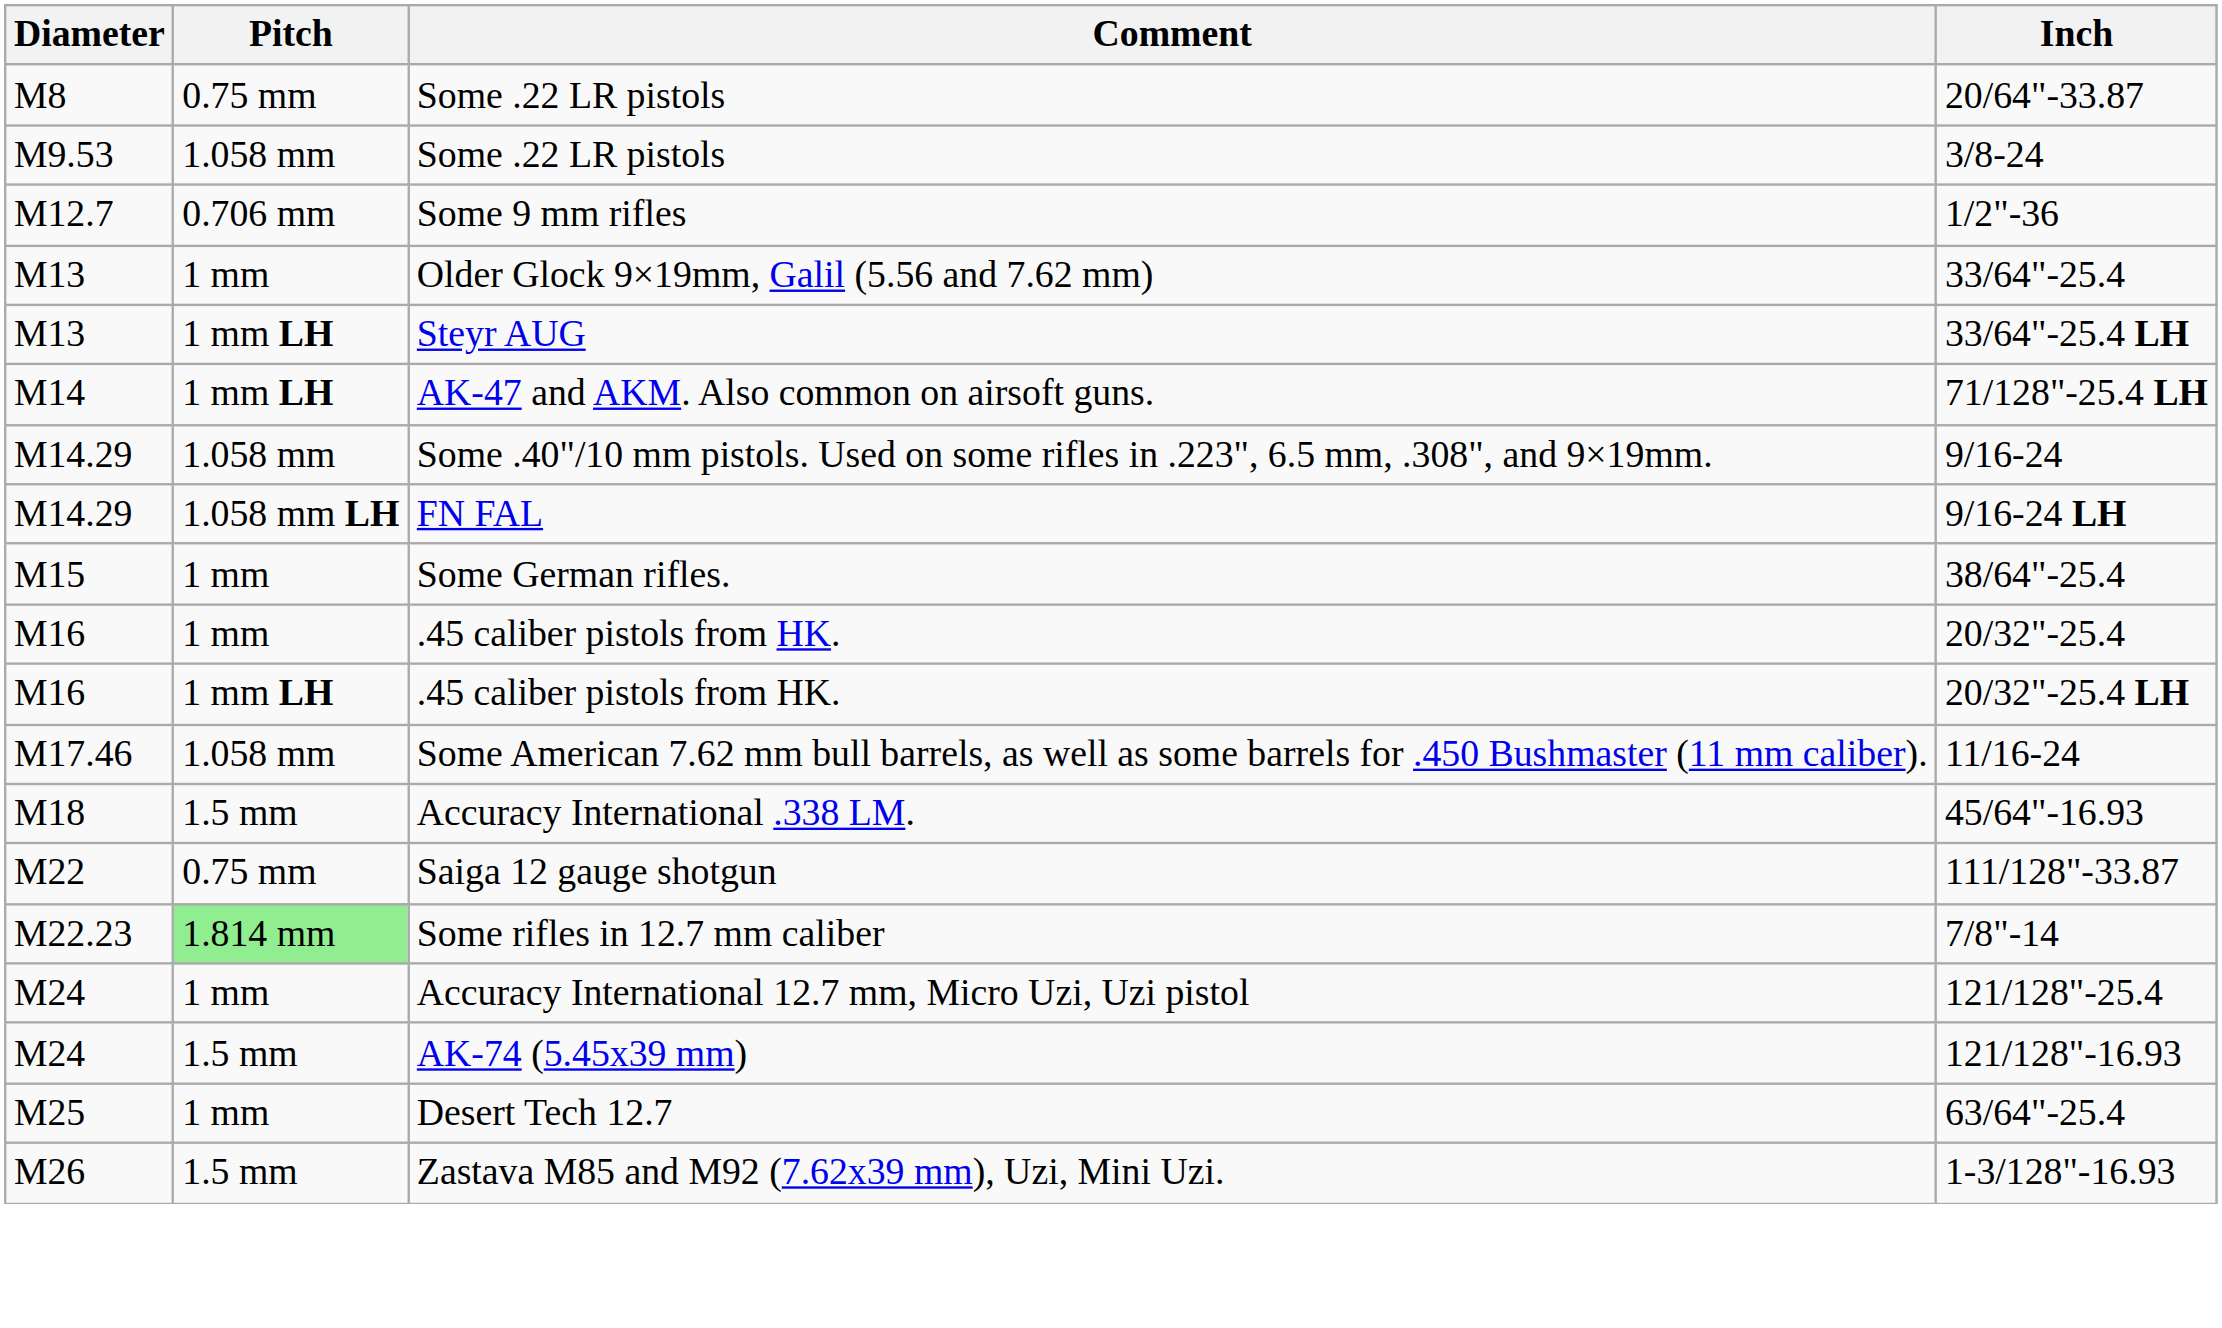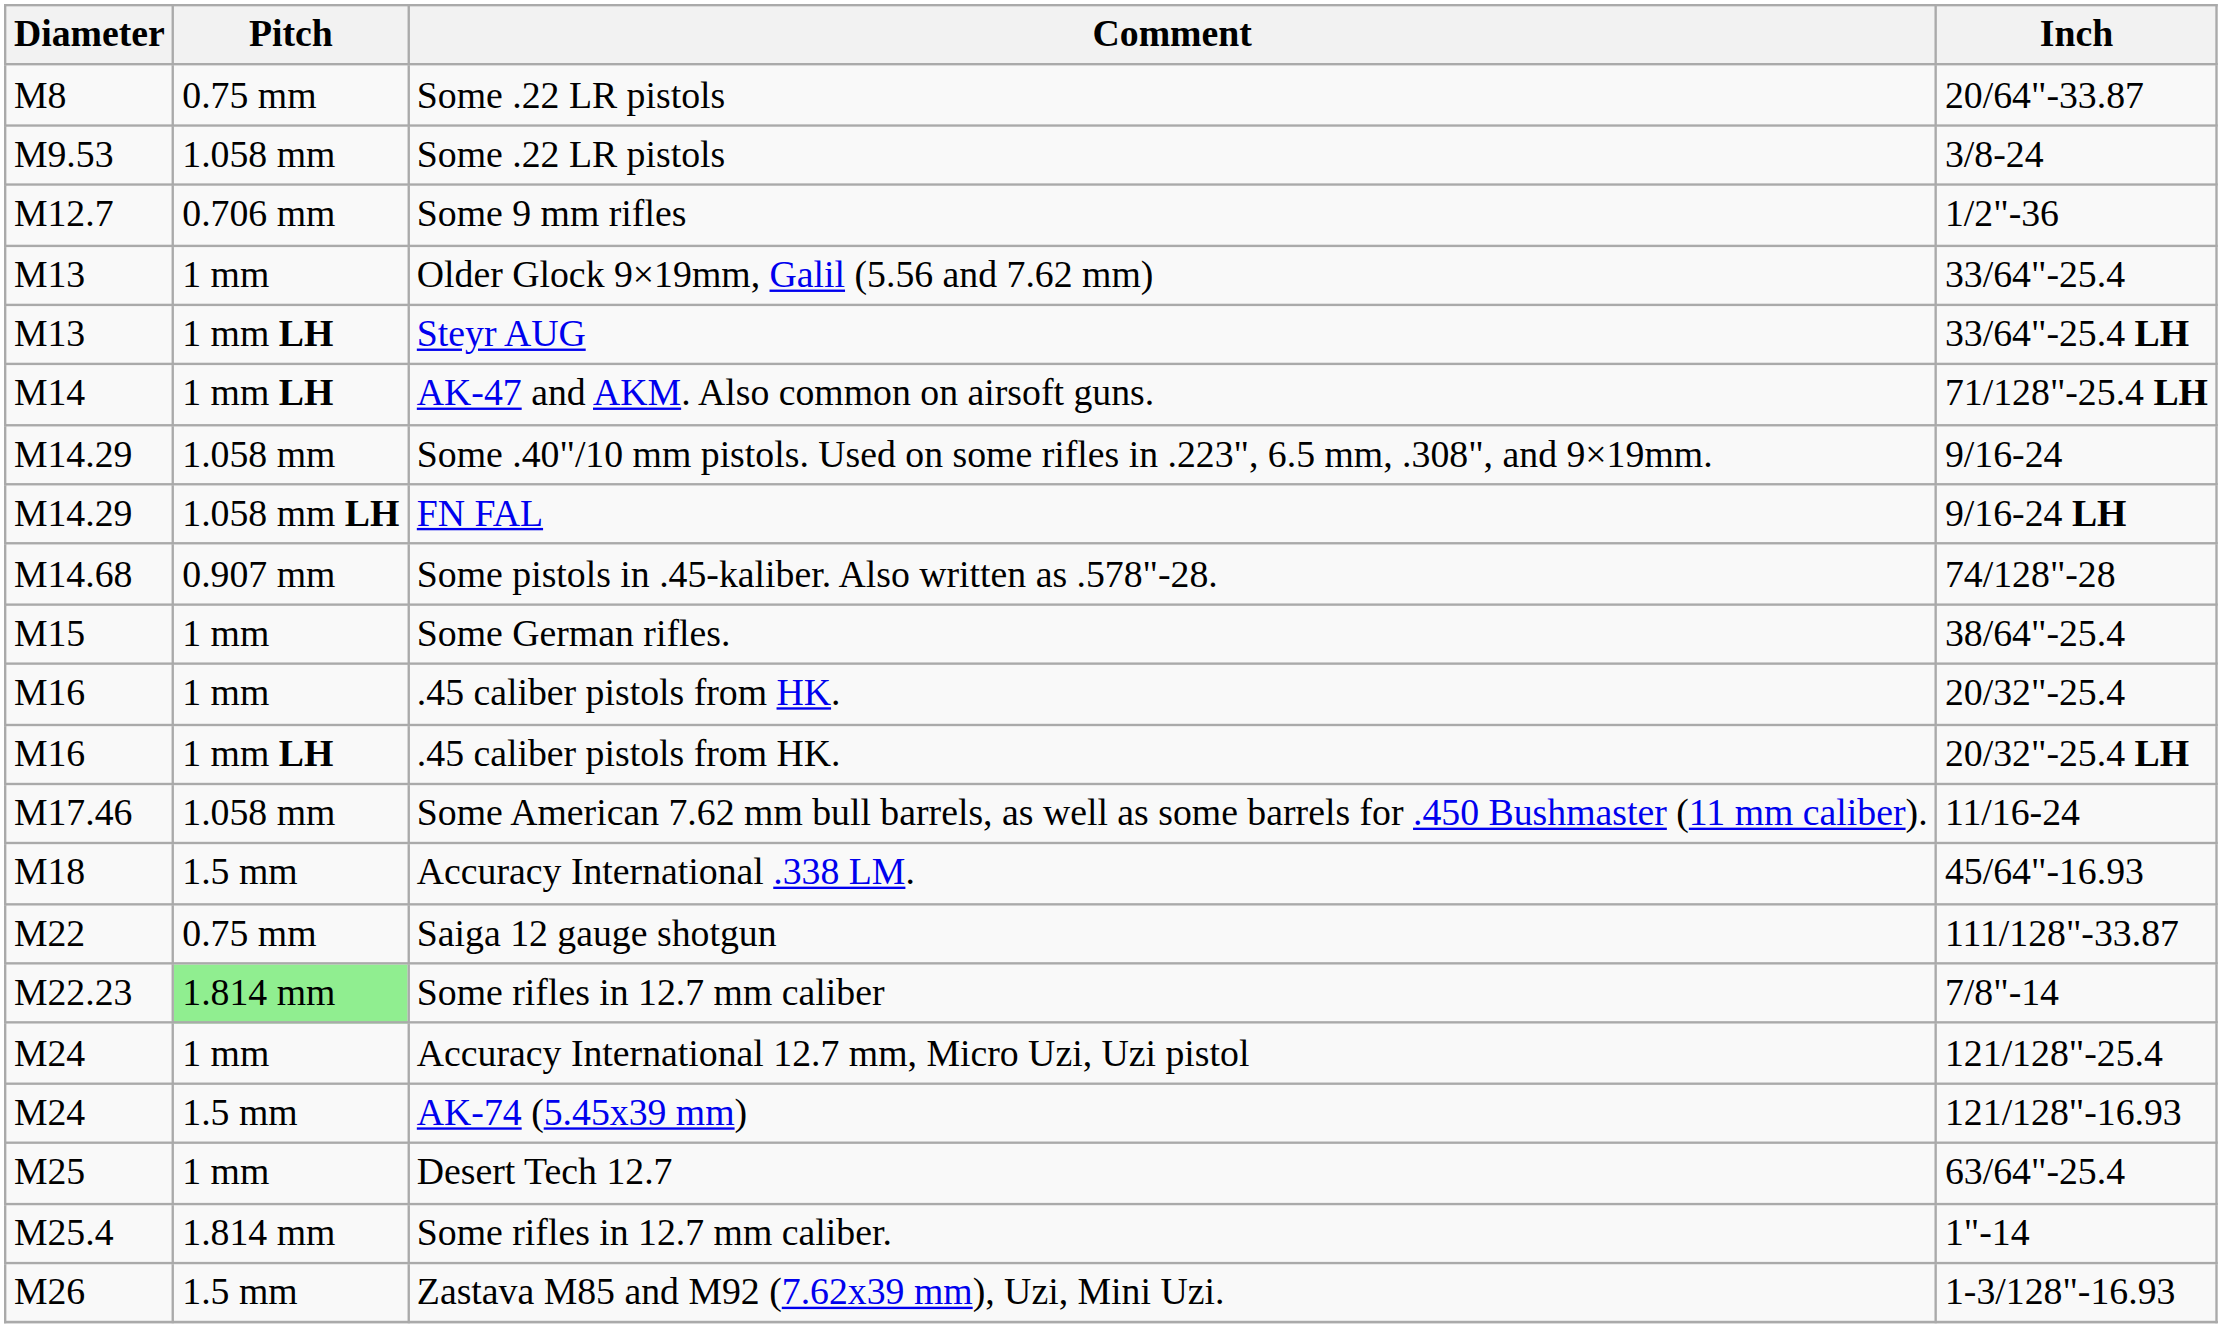+ row: M14.68 | 0.907 mm | Some pistols in .45-kaliber. Also written as .578"-28. | 74/128"-28
+ row: M25.4 | 1.814 mm | Some rifles in 12.7 mm caliber. | 1"-14
